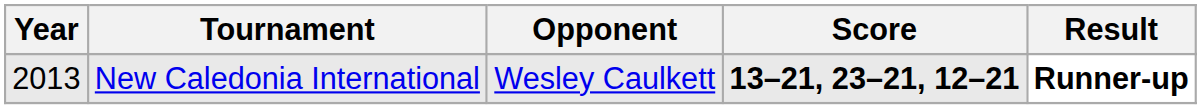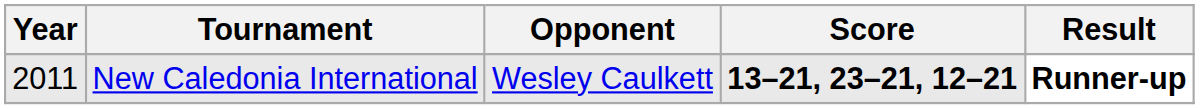New Caledonia International | Year: 2013 -> 2011
